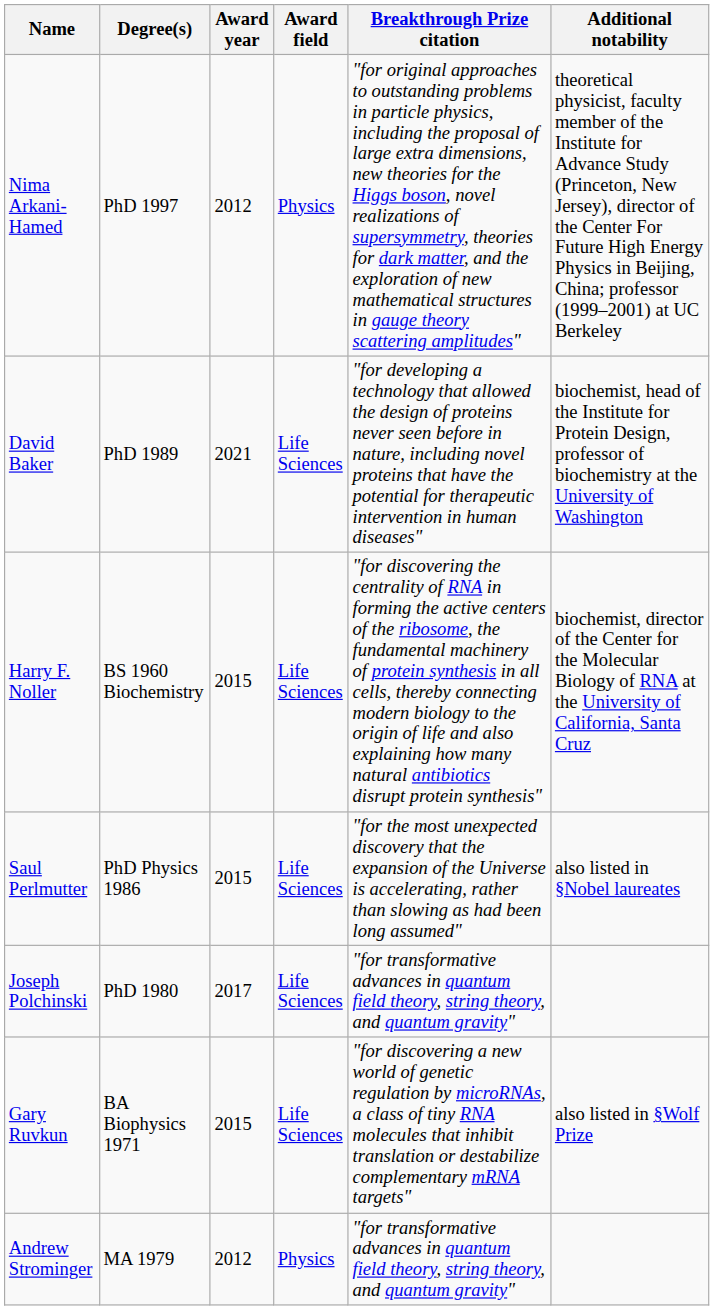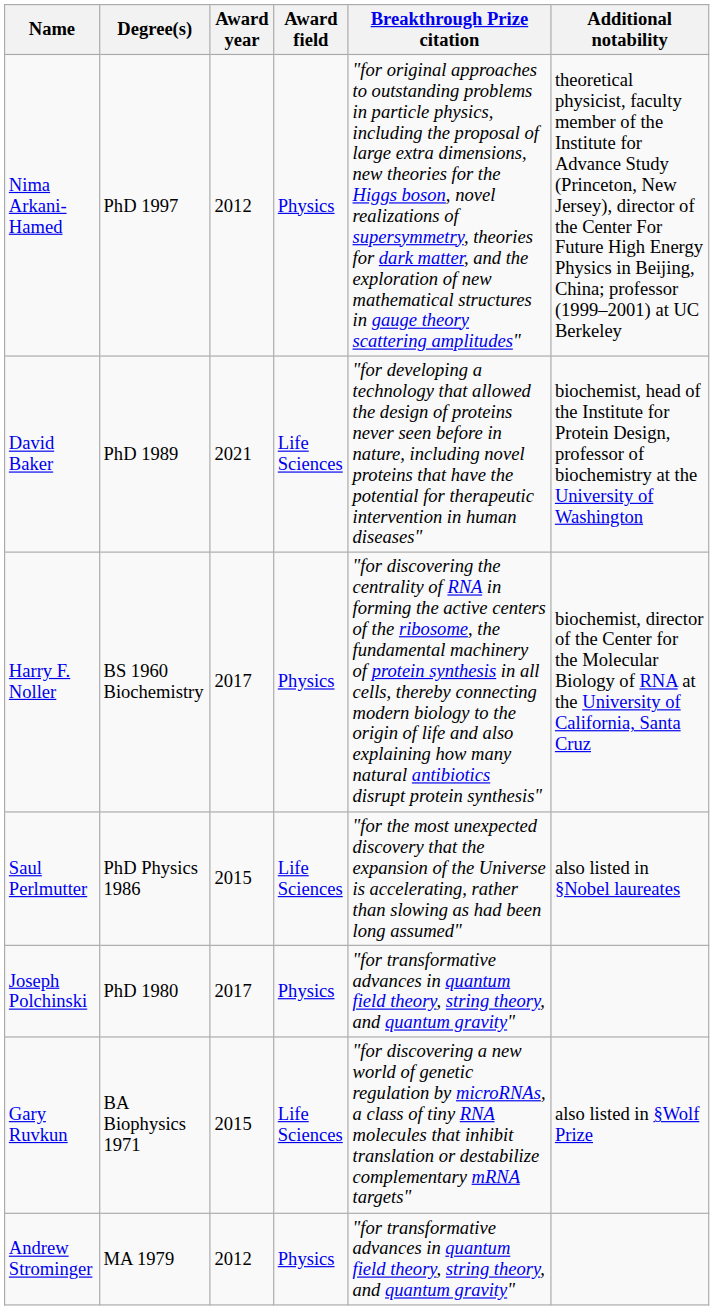Harry F. Noller | Award year: 2015 -> 2017
Harry F. Noller | Award field: Life Sciences -> Physics
Joseph Polchinski | Award field: Life Sciences -> Physics
